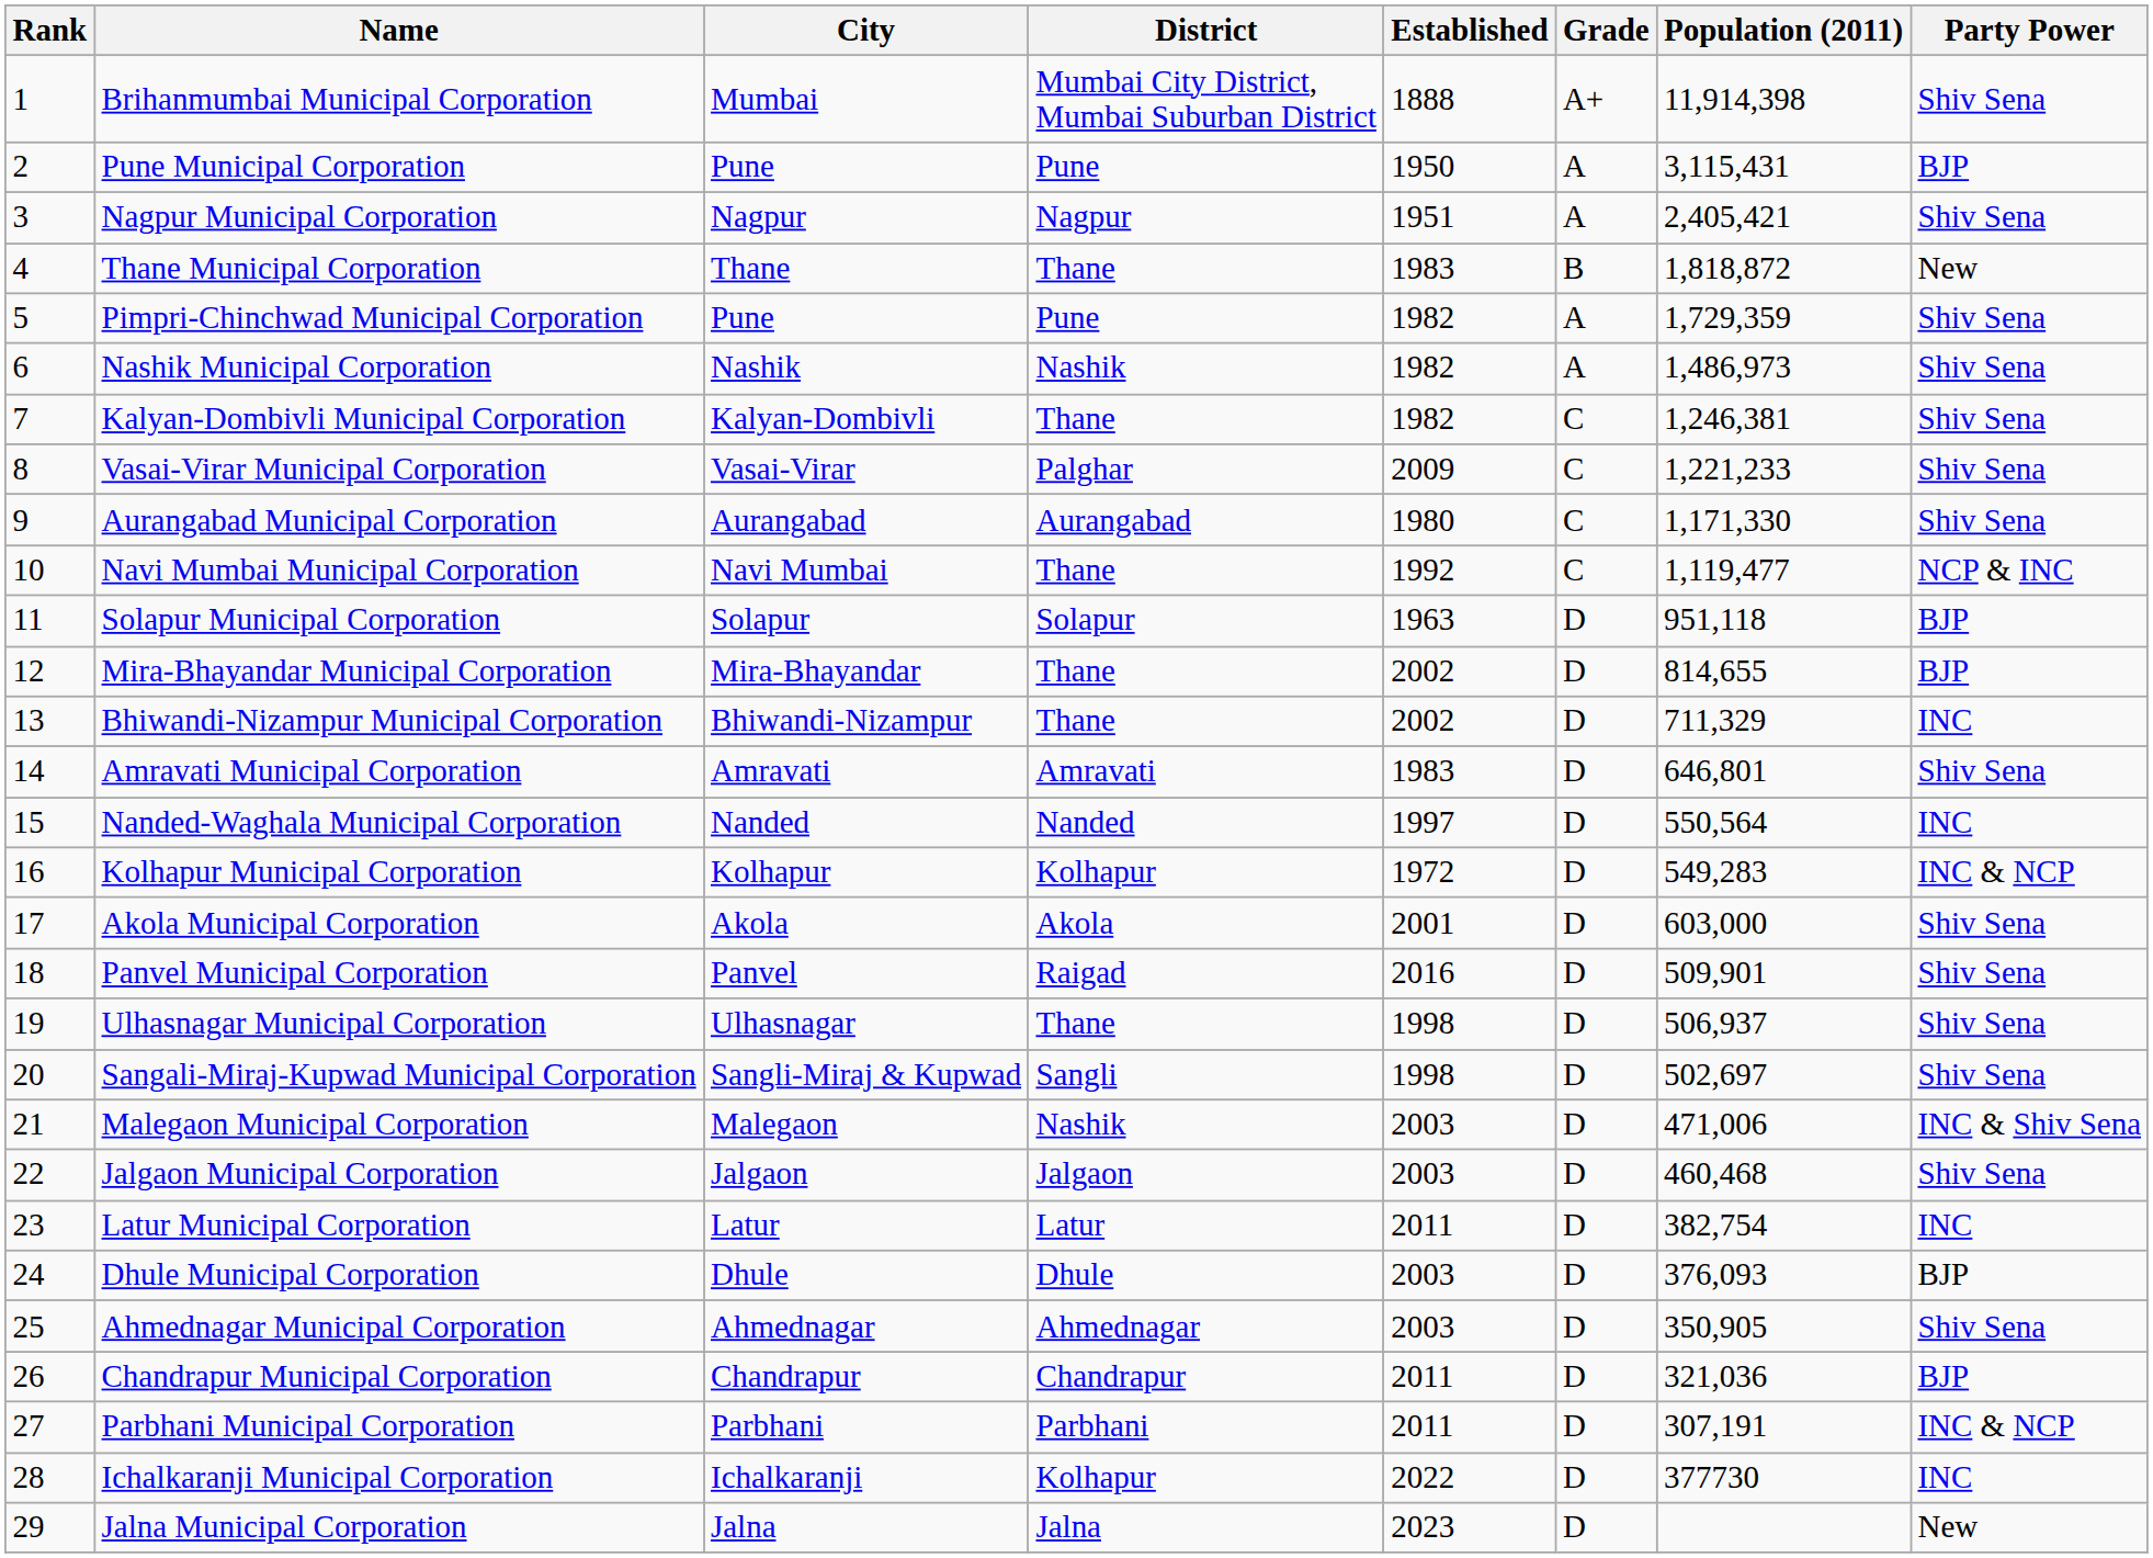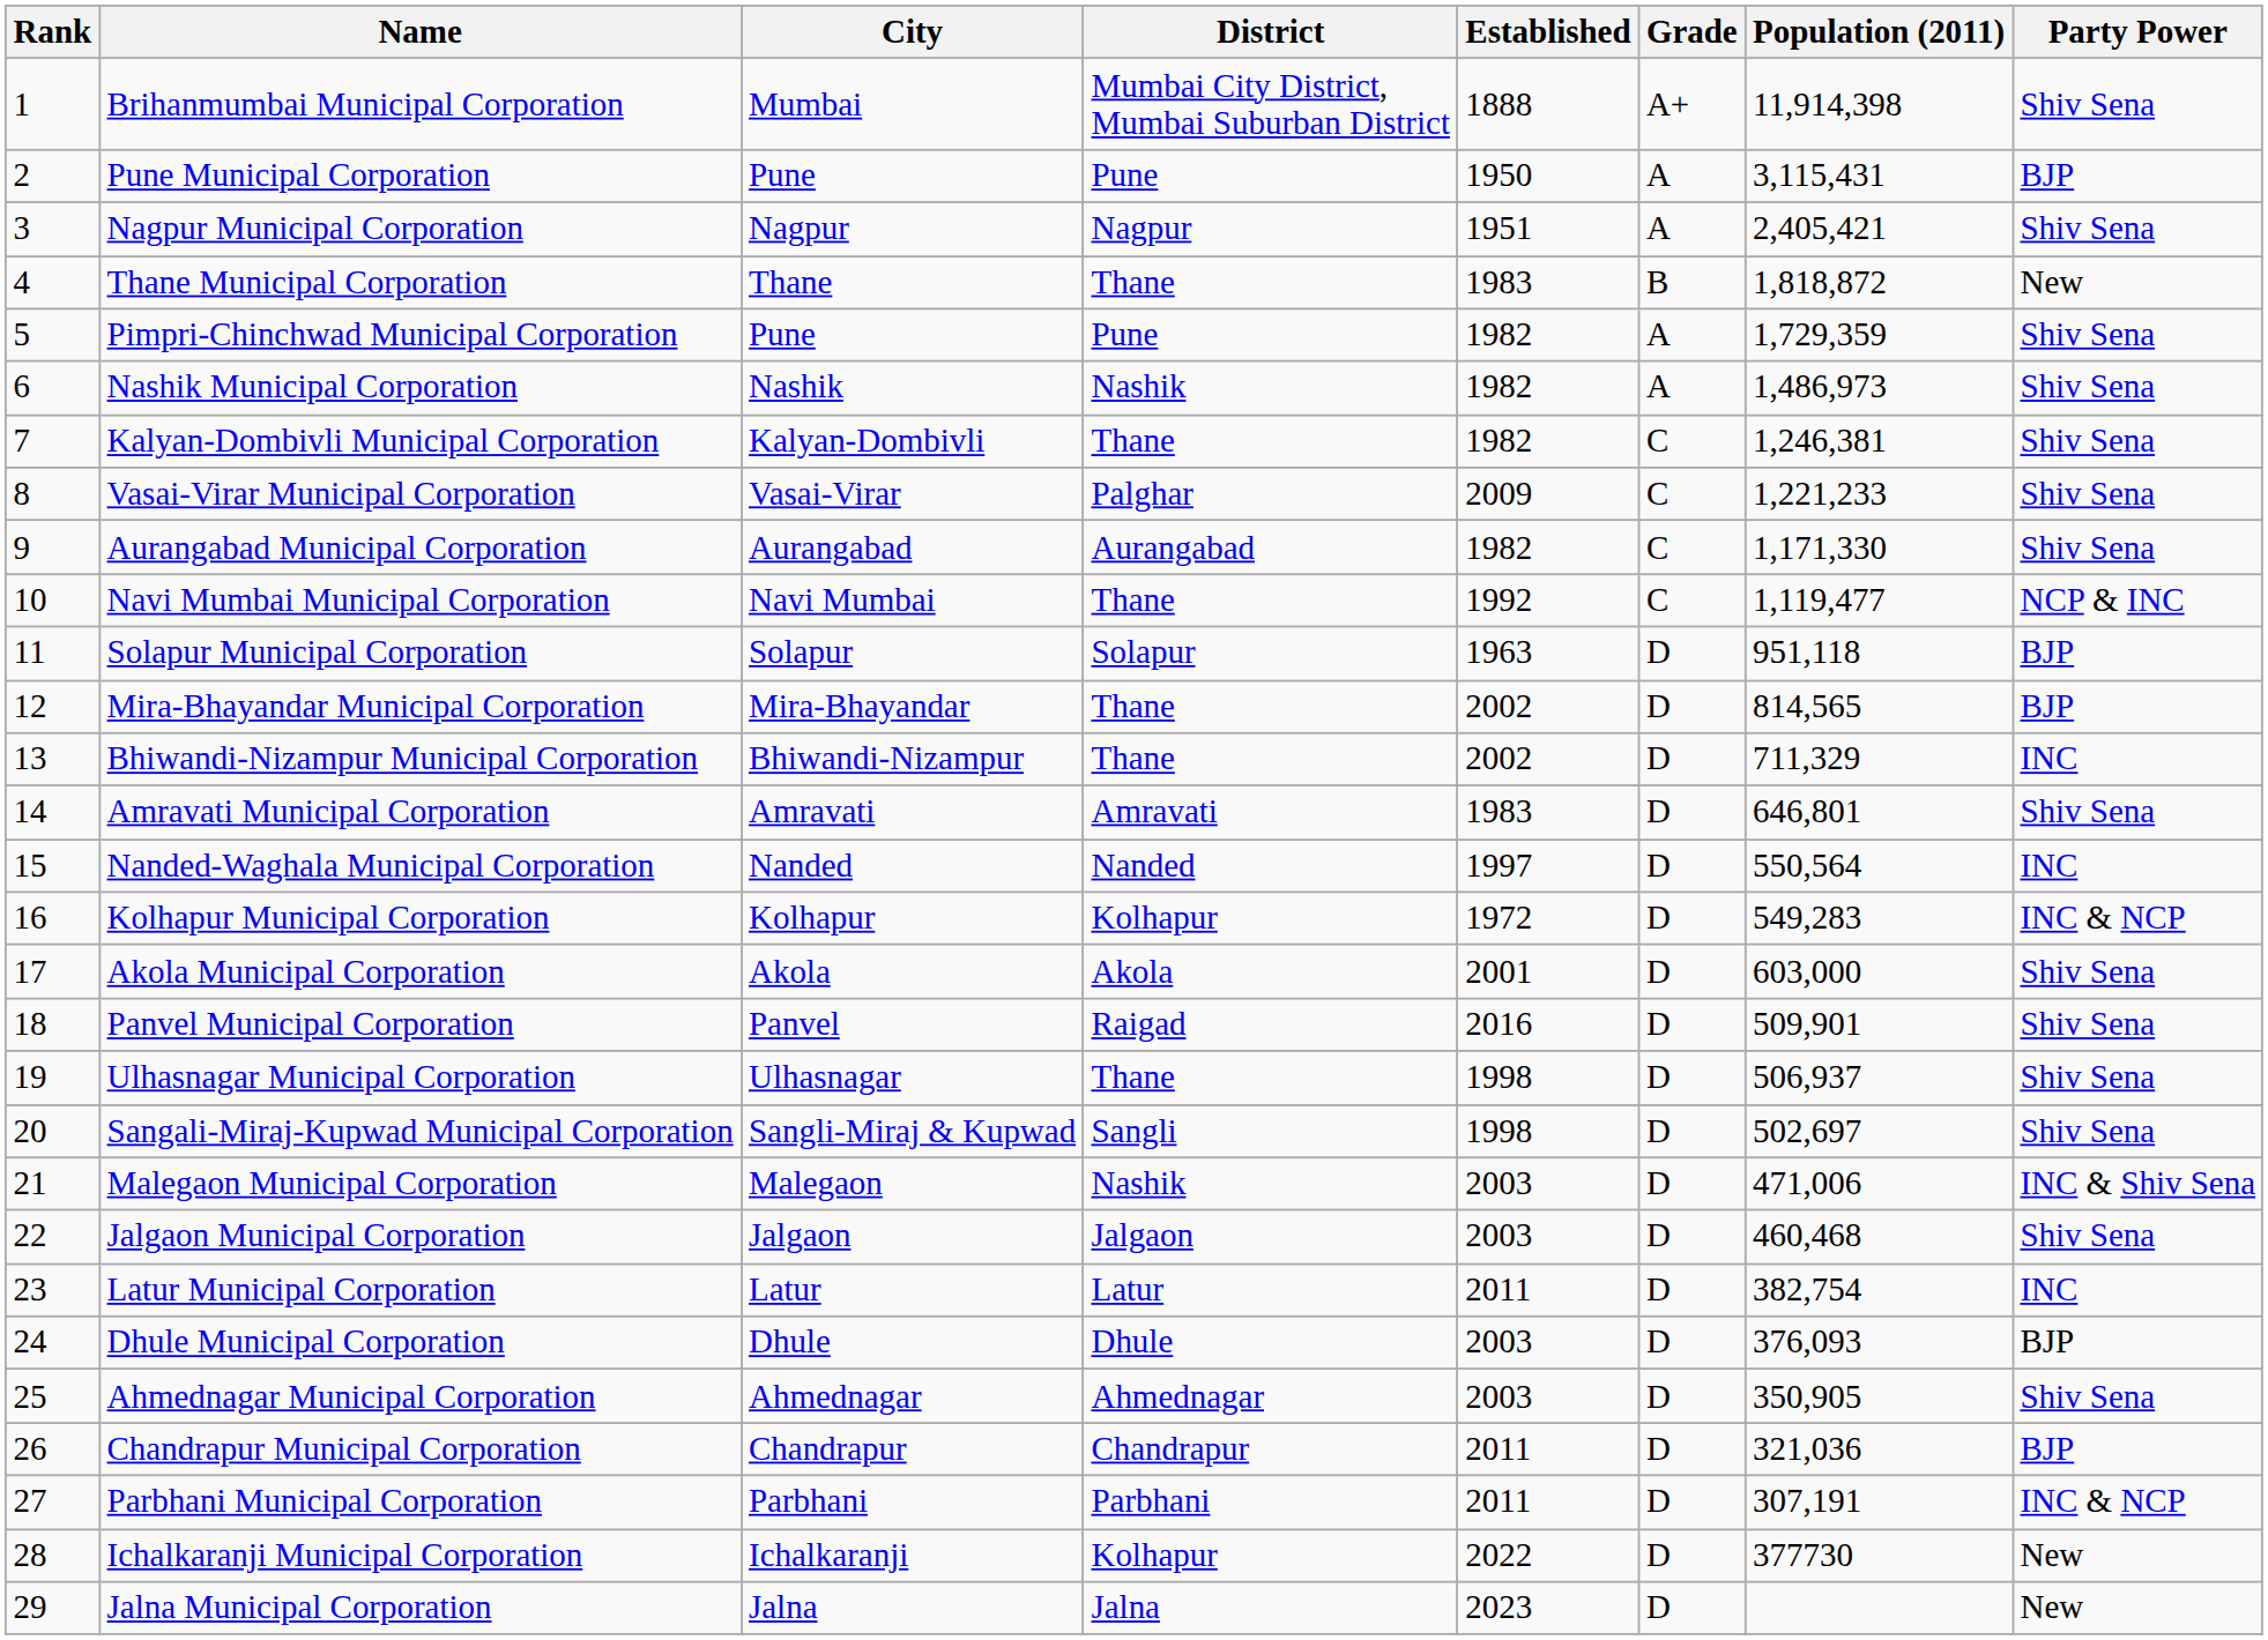Aurangabad Municipal Corporation | Established: 1980 -> 1982
Mira-Bhayandar Municipal Corporation | Population (2011): 814,655 -> 814,565
Ichalkaranji Municipal Corporation | Party Power: INC -> New
